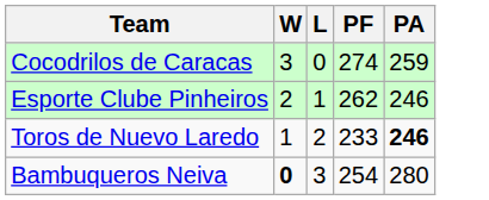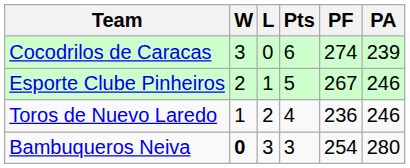+ column: Pts | 6 | 5 | 4 | 3
Cocodrilos de Caracas | PA: 259 -> 239
Esporte Clube Pinheiros | PF: 262 -> 267
Toros de Nuevo Laredo | PF: 233 -> 236
Toros de Nuevo Laredo | PA: bold -> normal
